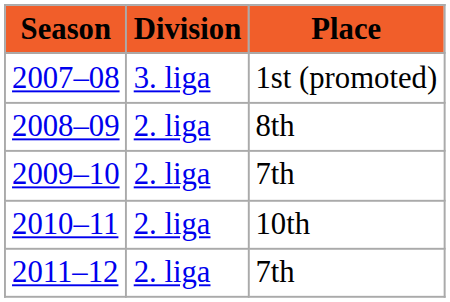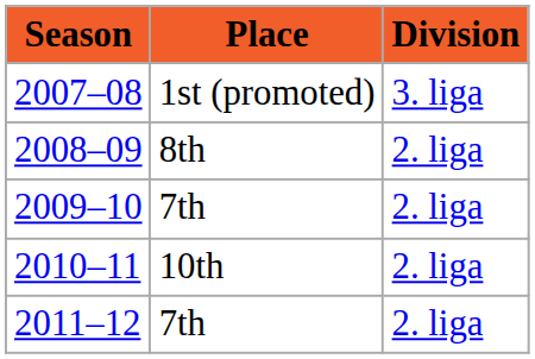columns swapped: Division <-> Place
